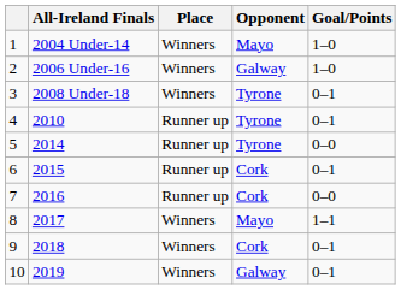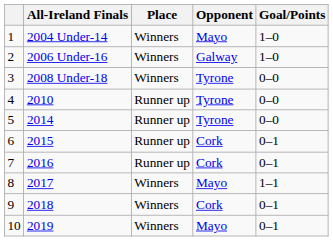3 | Goal/Points: 0–1 -> 0–0
4 | Goal/Points: 0–1 -> 0–0
7 | Goal/Points: 0–0 -> 0–1
10 | Opponent: Galway -> Mayo
